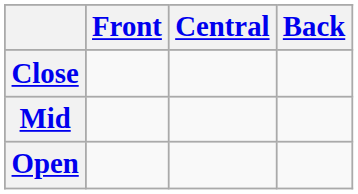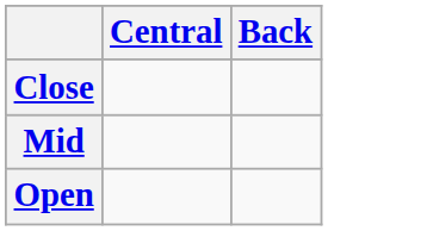- column: Front
